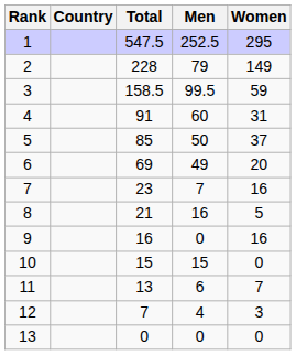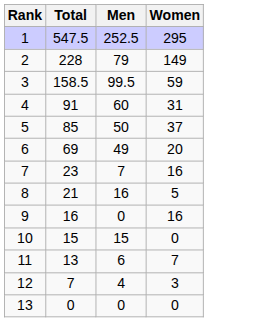- column: Country
